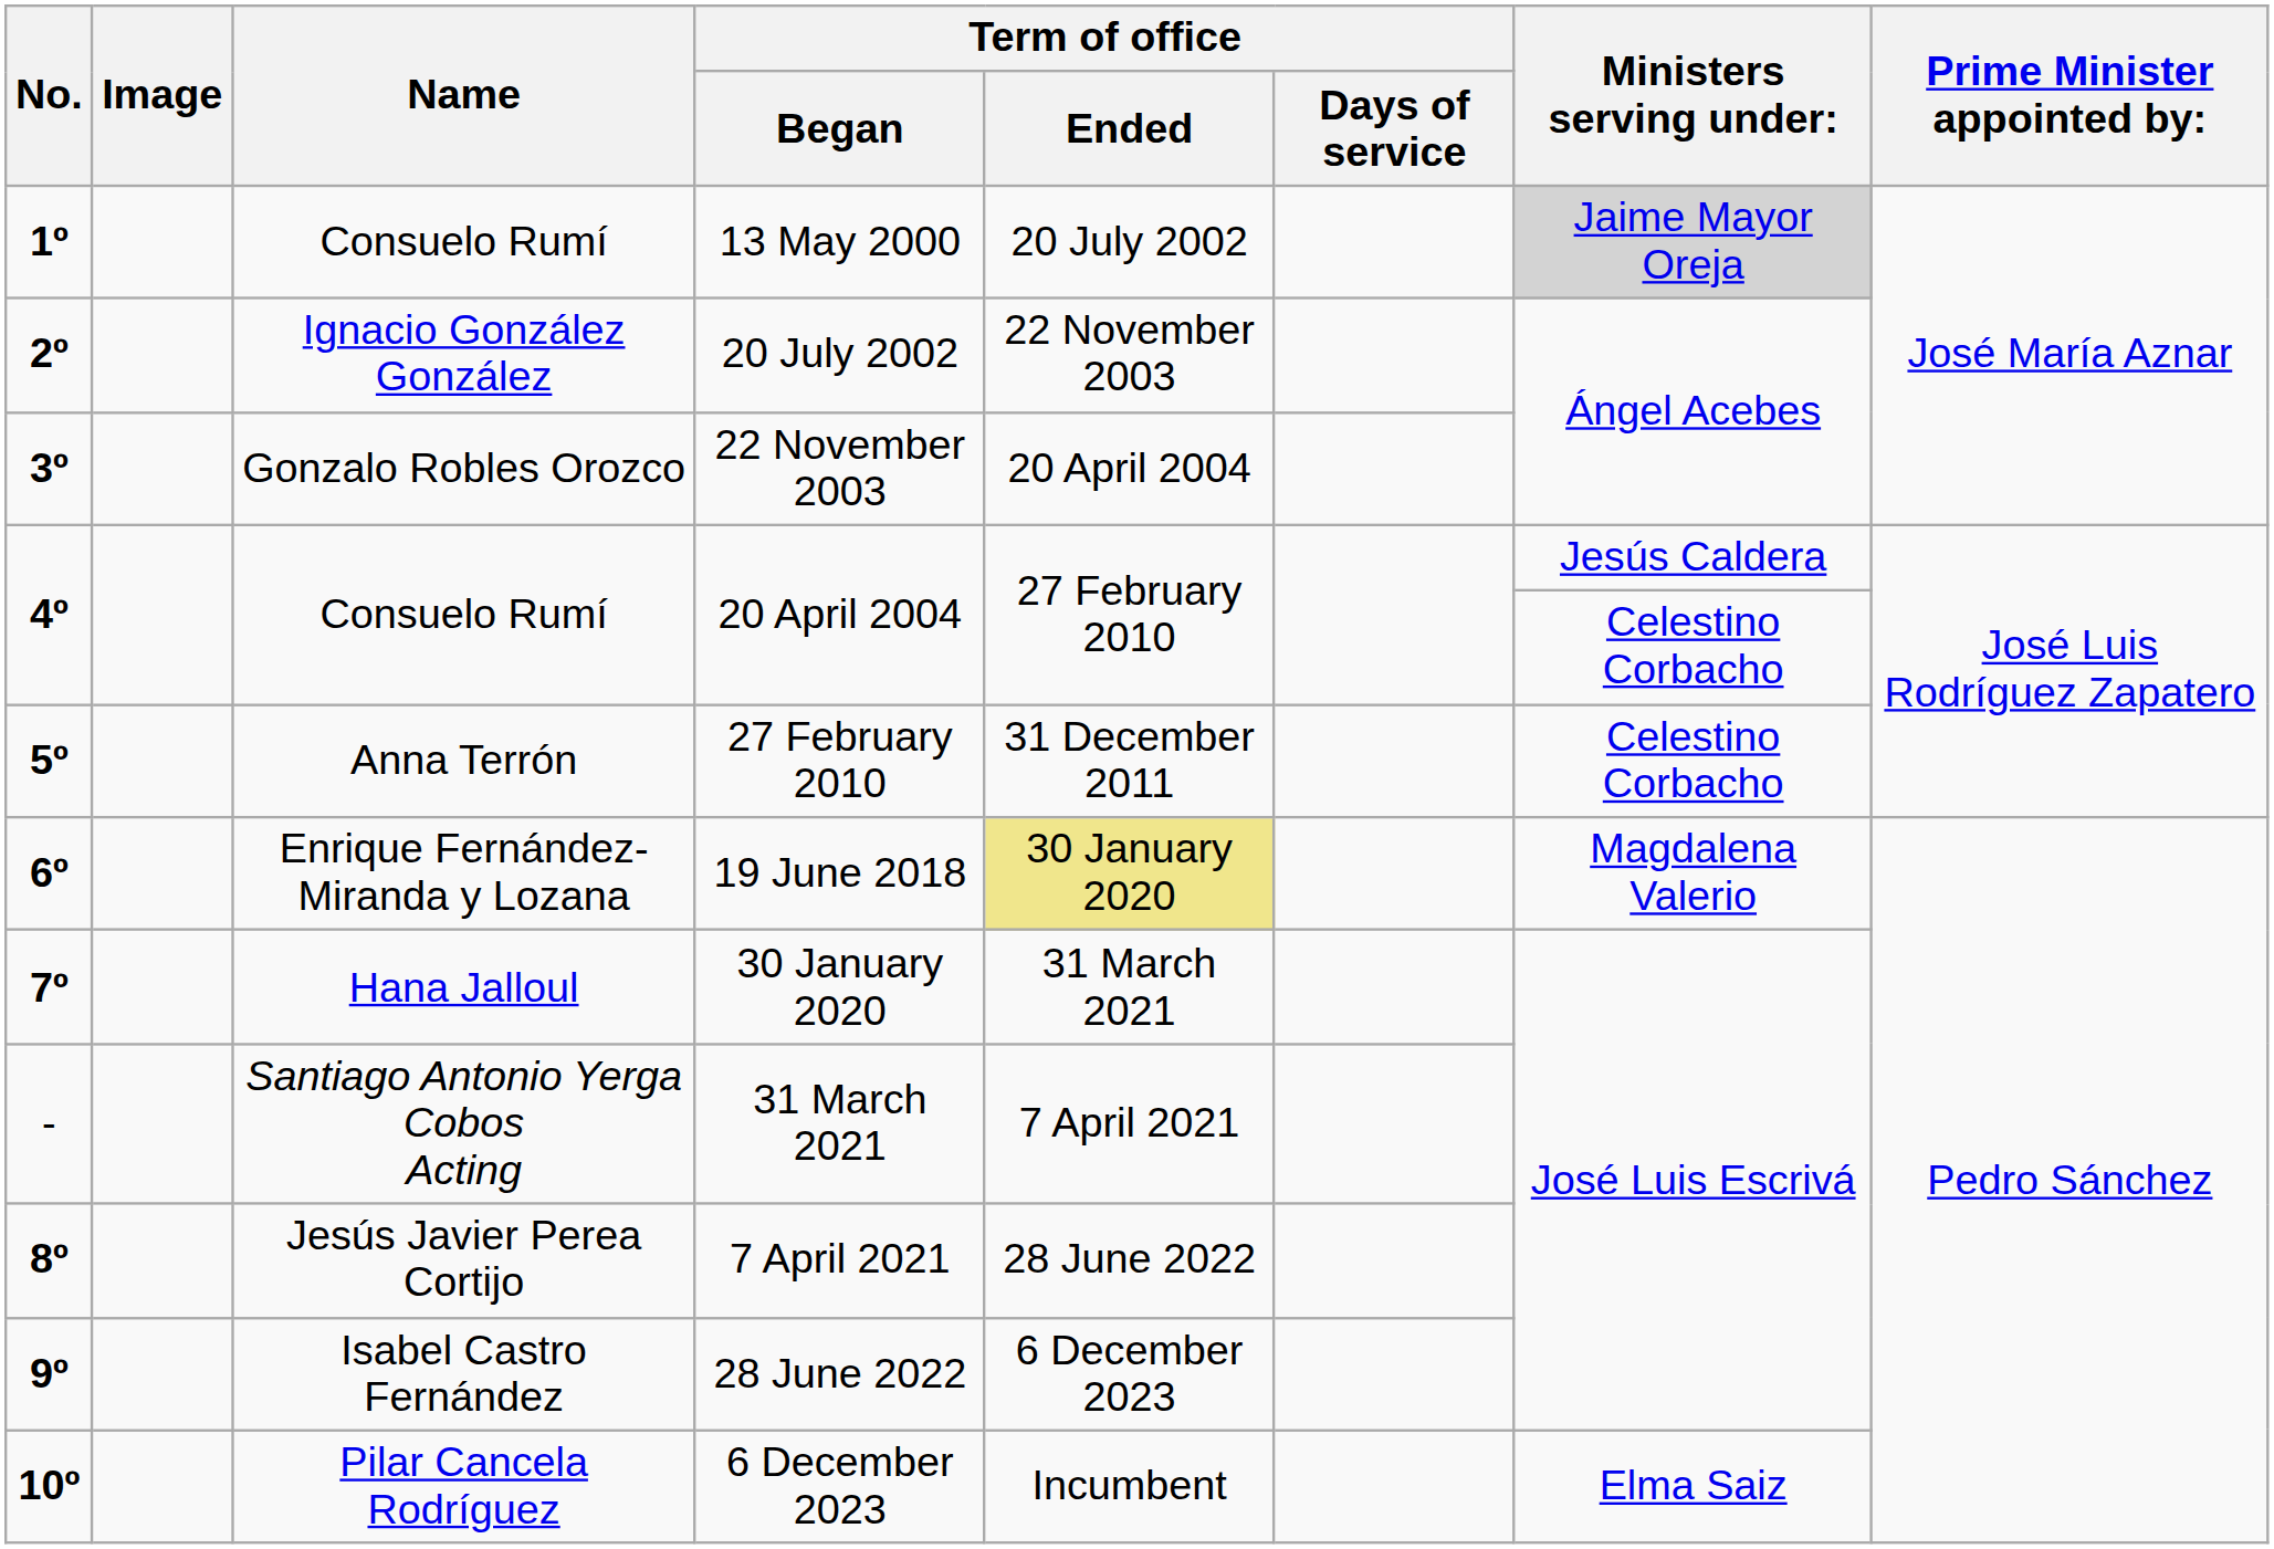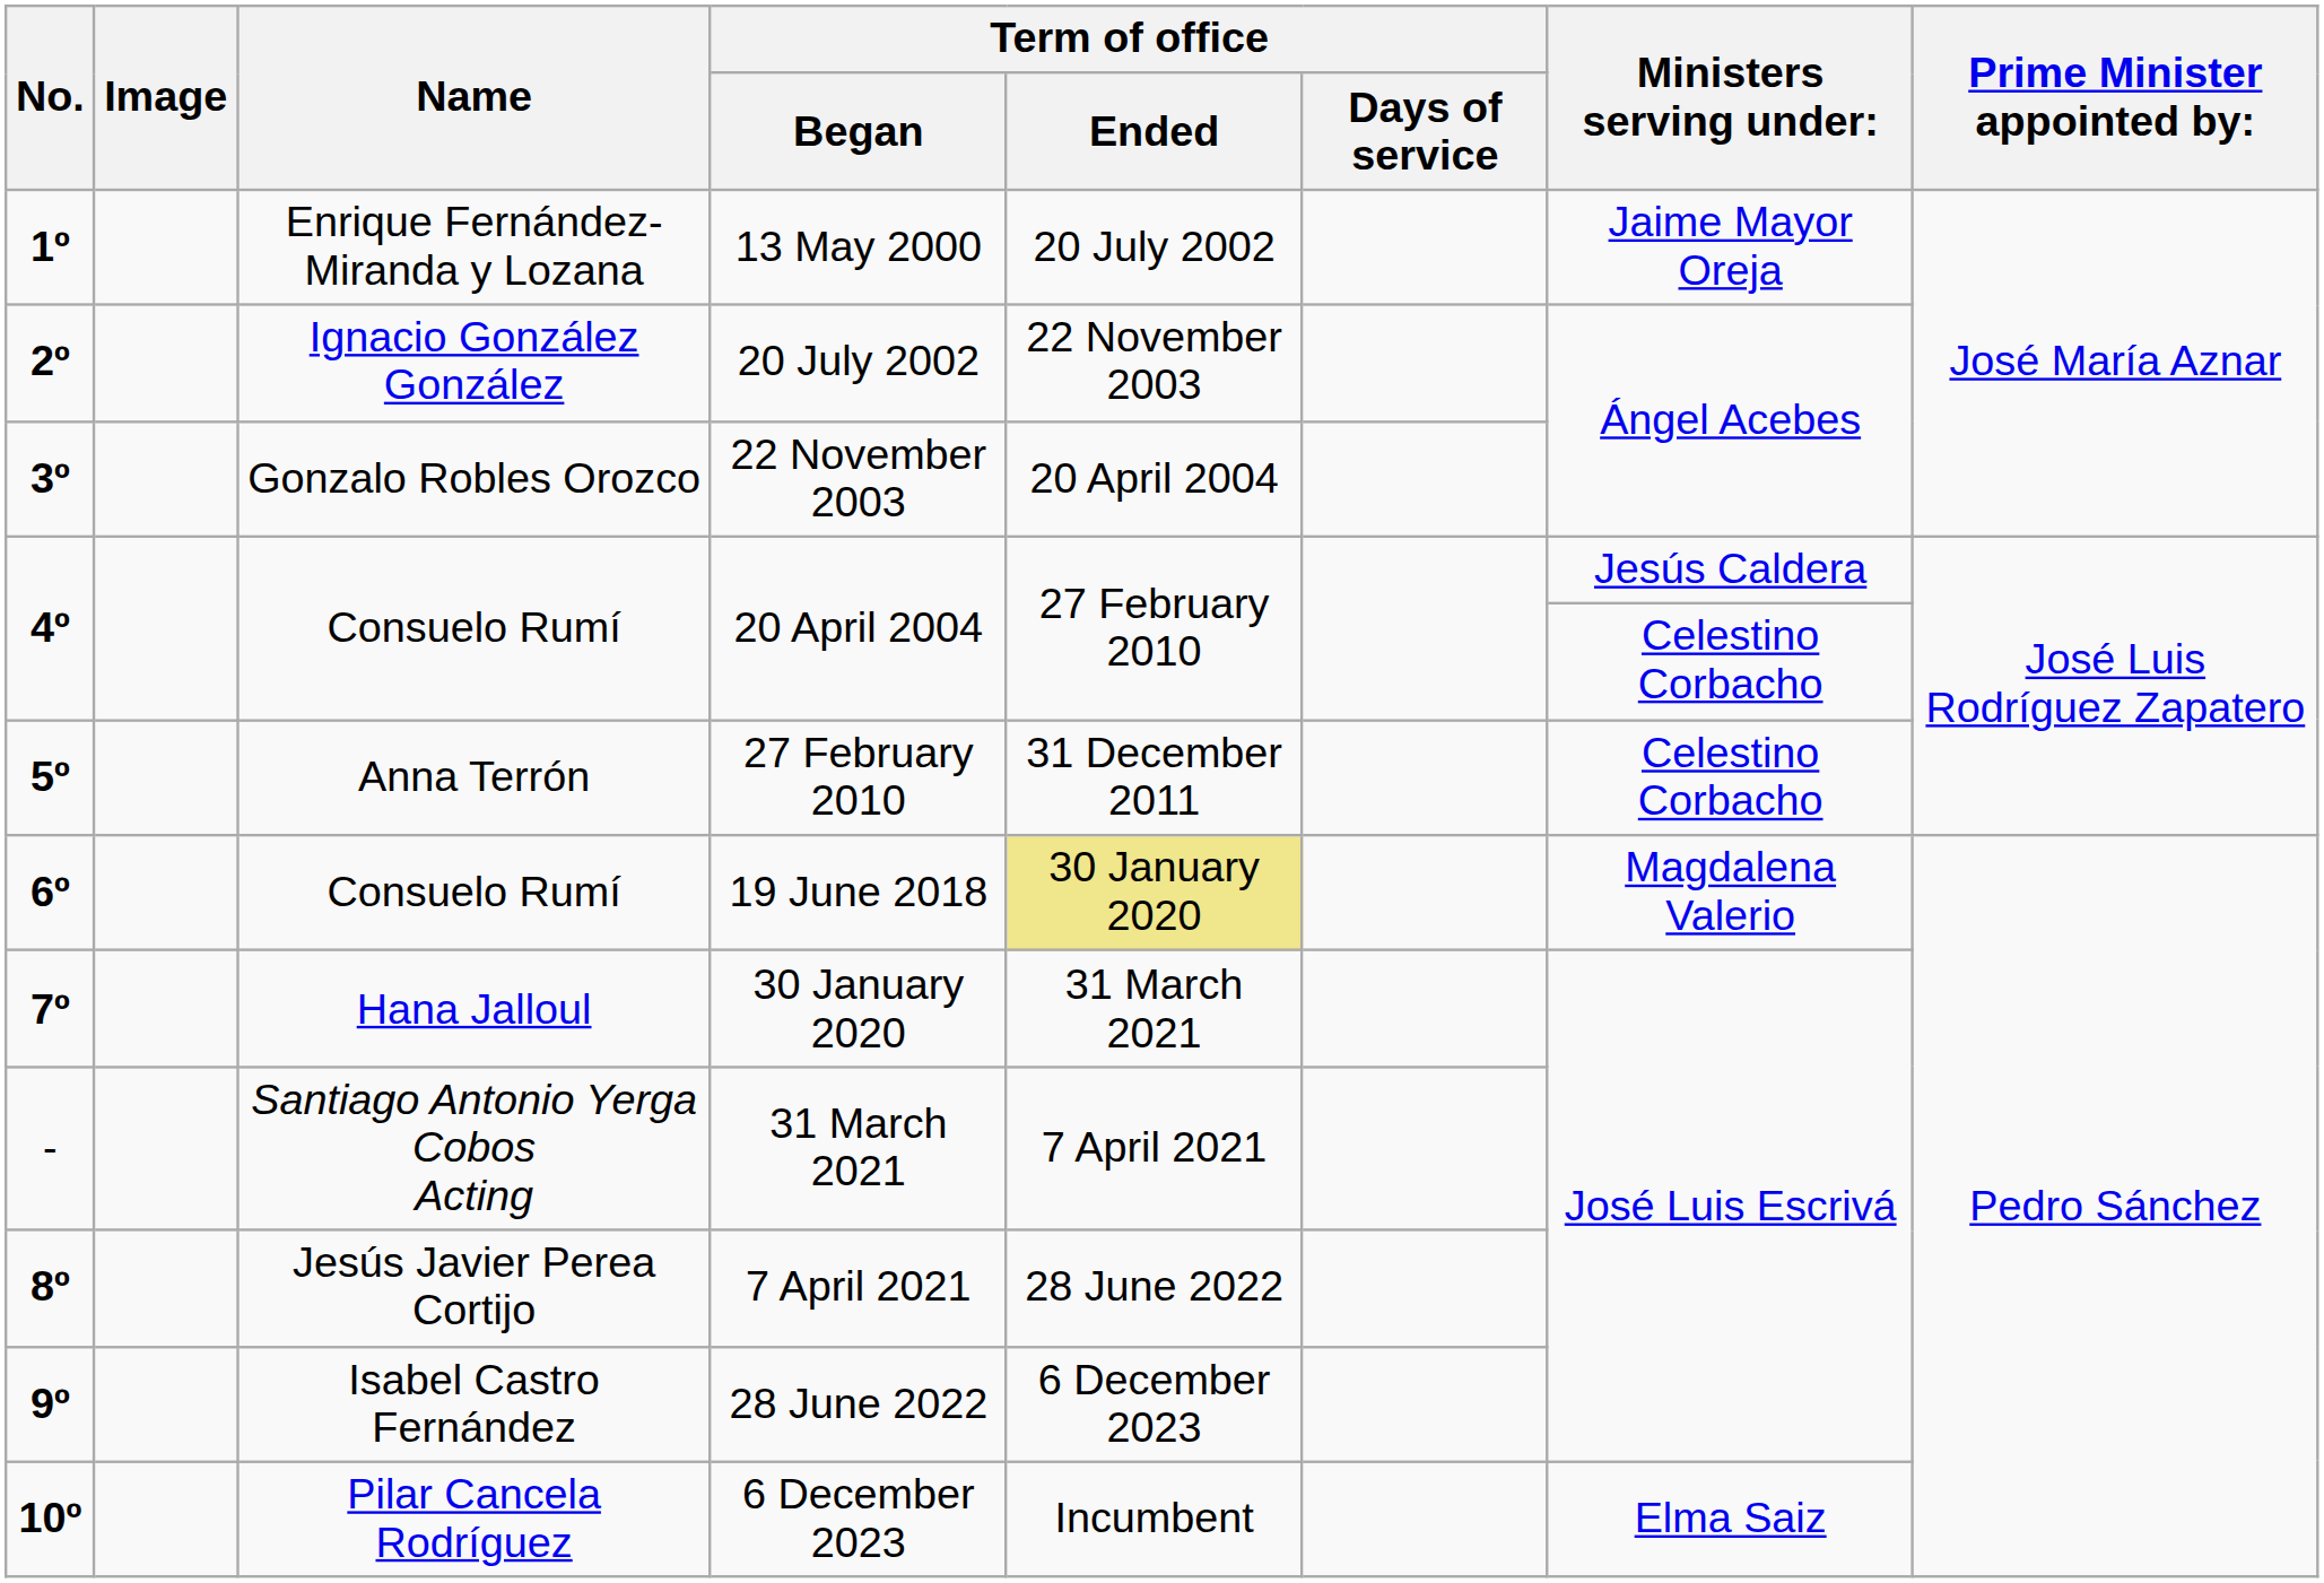13 May 2000 | Name: Consuelo Rumí -> Enrique Fernández-Miranda y Lozana
13 May 2000 | Ministers serving under:: lightgrey background -> no background
19 June 2018 | Name: Enrique Fernández-Miranda y Lozana -> Consuelo Rumí
